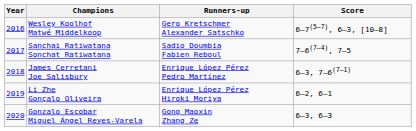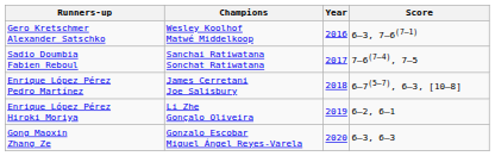columns swapped: Year <-> Runners-up
Wesley Koolhof Matwé Middelkoop | Score: 6–7(5–7), 6–3, [10–8] -> 6–3, 7–6(7–1)
James Cerretani Joe Salisbury | Score: 6–3, 7–6(7–1) -> 6–7(5–7), 6–3, [10–8]
